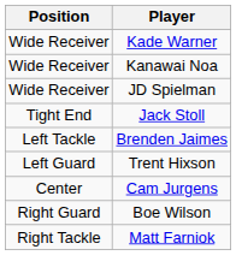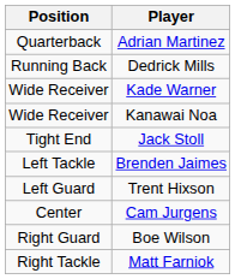+ row: Quarterback | Adrian Martinez
+ row: Running Back | Dedrick Mills
- row: Wide Receiver | JD Spielman
